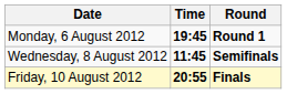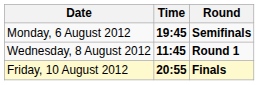Monday, 6 August 2012 | Round: Round 1 -> Semifinals
Wednesday, 8 August 2012 | Round: Semifinals -> Round 1
